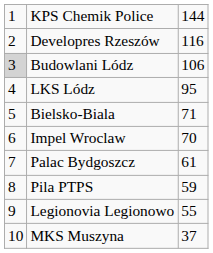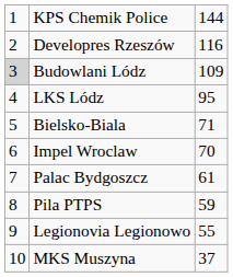Budowlani Lódz | column 3: 106 -> 109
